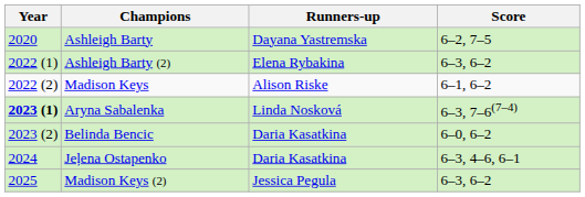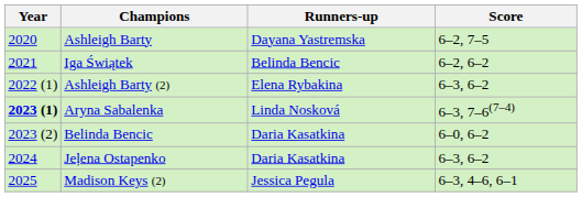+ row: 2021 | Iga Świątek | Belinda Bencic | 6–2, 6–2
- row: 2022 (2) | Madison Keys | Alison Riske | 6–1, 6–2
Jeļena Ostapenko | Score: 6–3, 4–6, 6–1 -> 6–3, 6–2
Madison Keys (2) | Score: 6–3, 6–2 -> 6–3, 4–6, 6–1
